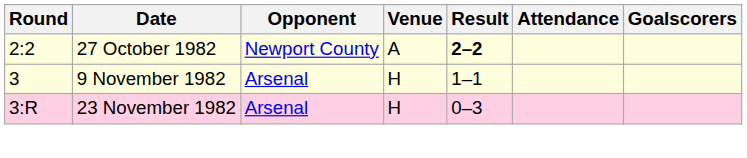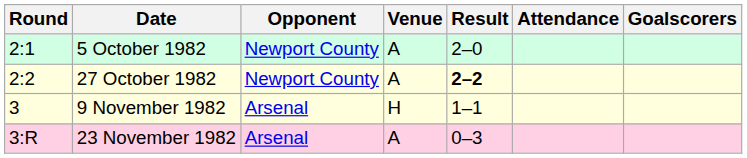+ row: 2:1 | 5 October 1982 | Newport County | A | 2–0
23 November 1982 | Venue: H -> A
